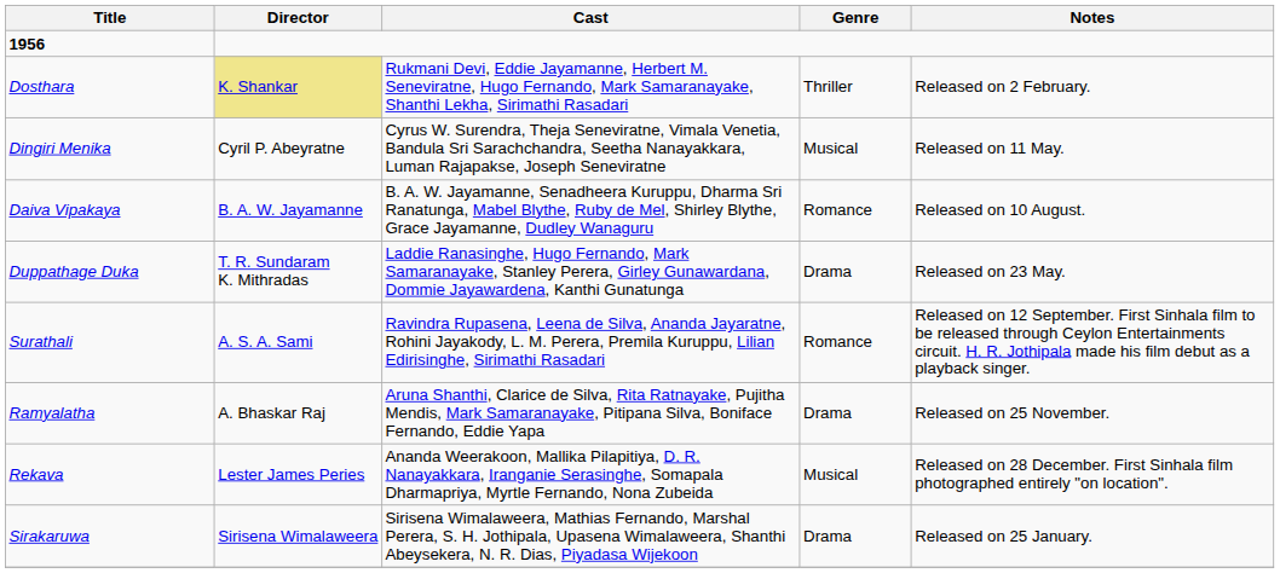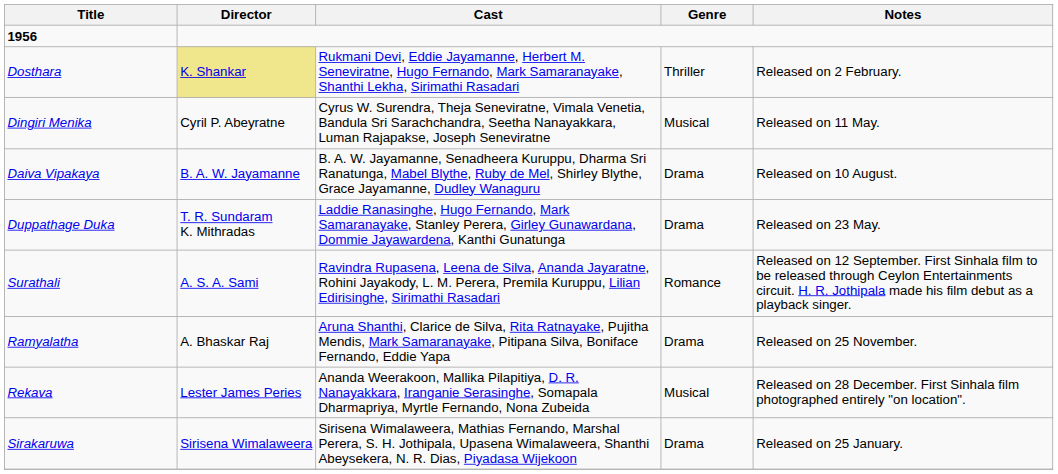Daiva Vipakaya | Genre: Romance -> Drama
